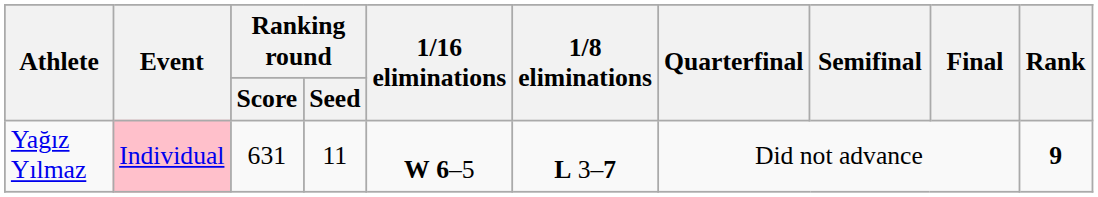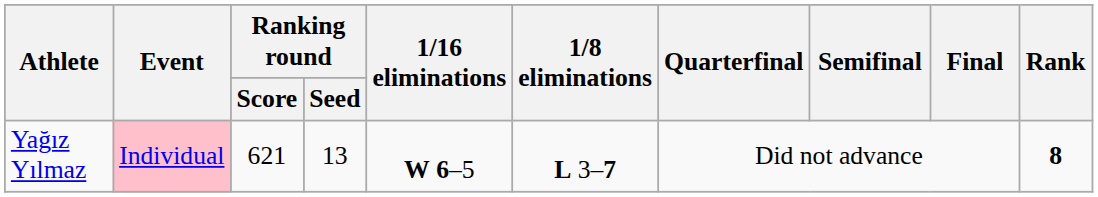Yağız Yılmaz | Ranking round / Score: 631 -> 621
Yağız Yılmaz | Ranking round / Seed: 11 -> 13
Yağız Yılmaz | Rank: 9 -> 8
